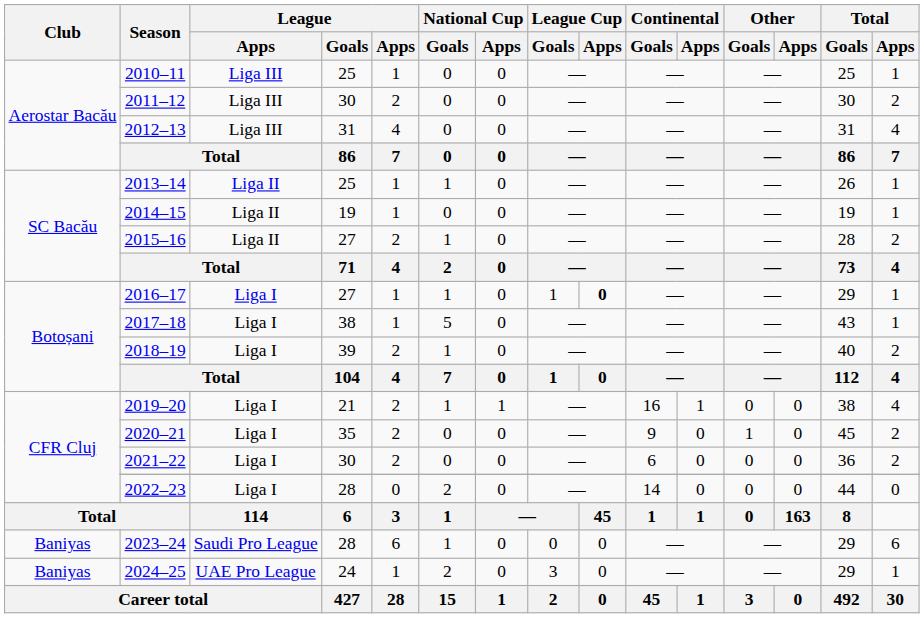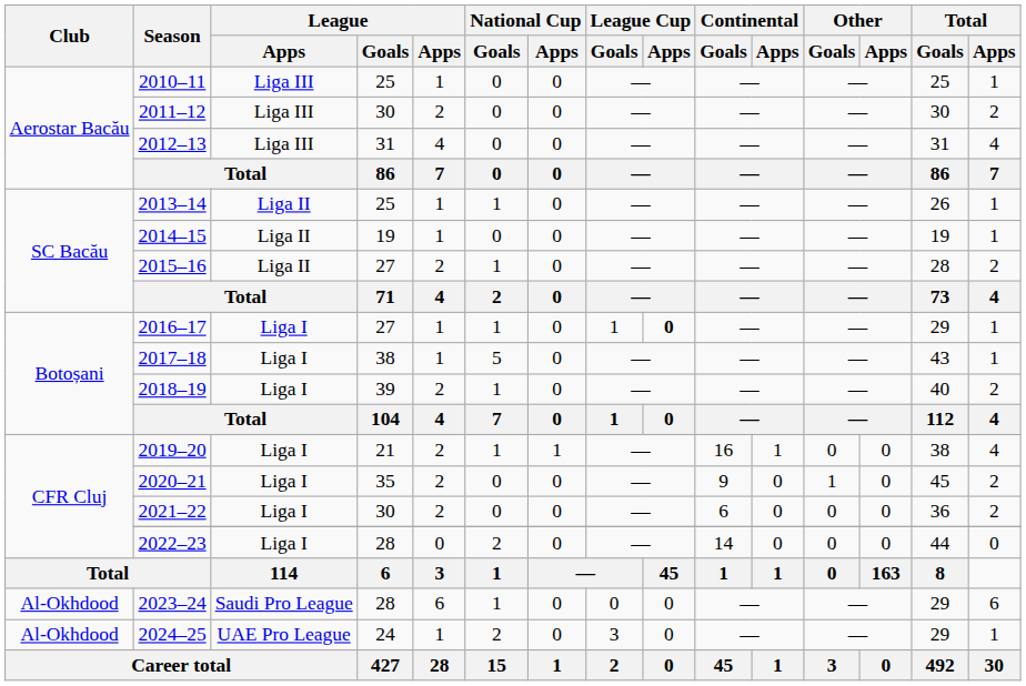2023–24 | Club: Baniyas -> Al-Okhdood
2024–25 | Club: Baniyas -> Al-Okhdood
